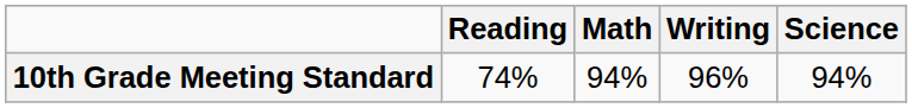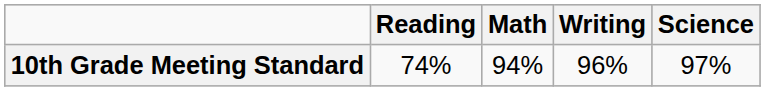10th Grade Meeting Standard | Science: 94% -> 97%
